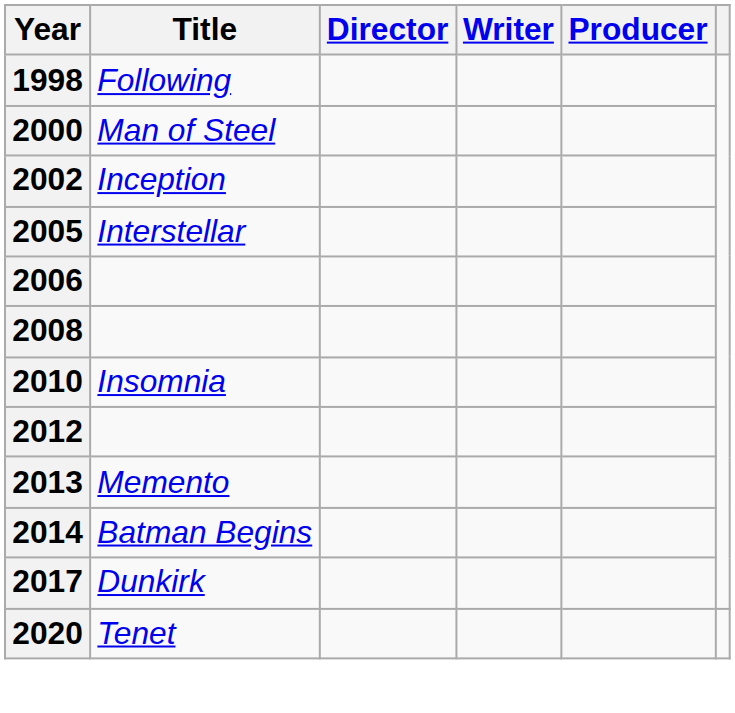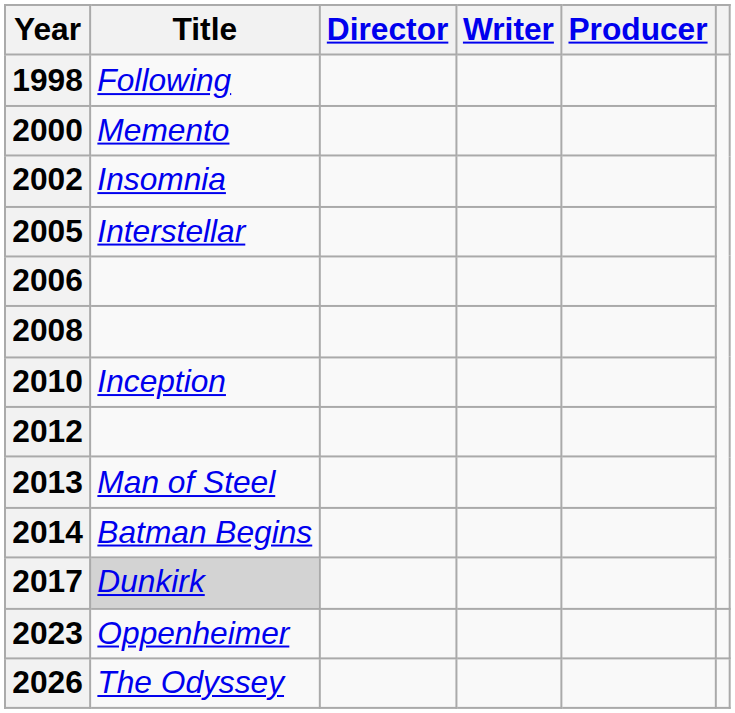2000 | Title: Man of Steel -> Memento
2002 | Title: Inception -> Insomnia
2010 | Title: Insomnia -> Inception
2013 | Title: Memento -> Man of Steel
2017 | Title: no background -> lightgrey background
- row: 2020 | Tenet
+ row: 2023 | Oppenheimer
+ row: 2026 | The Odyssey
